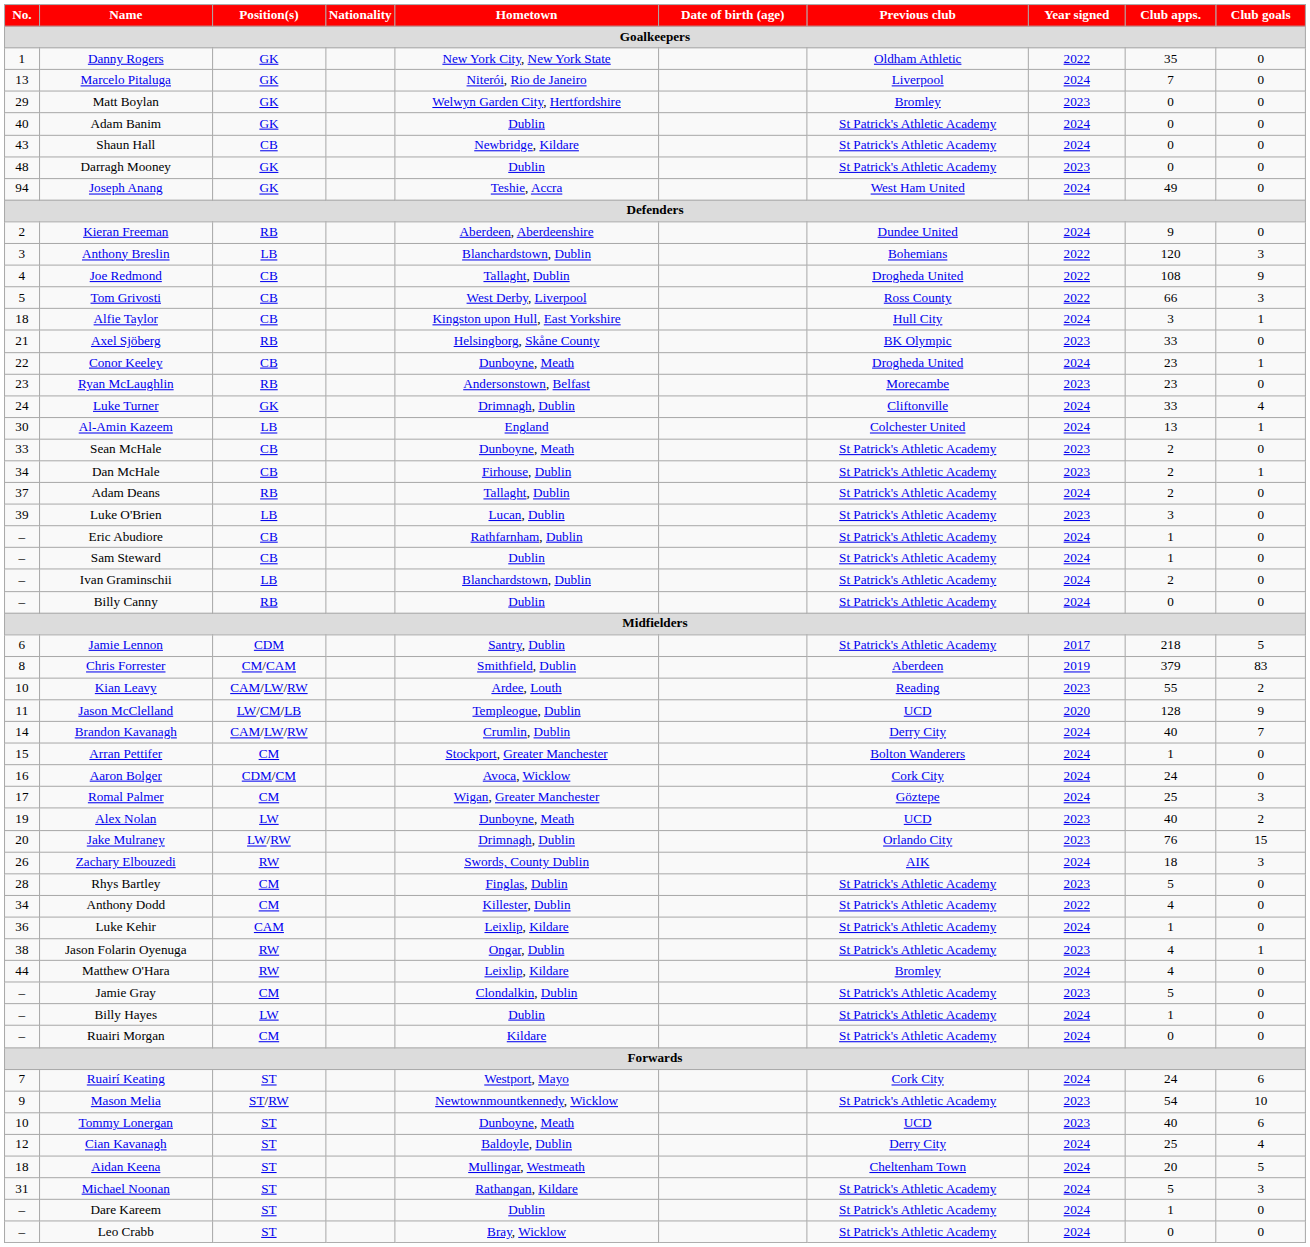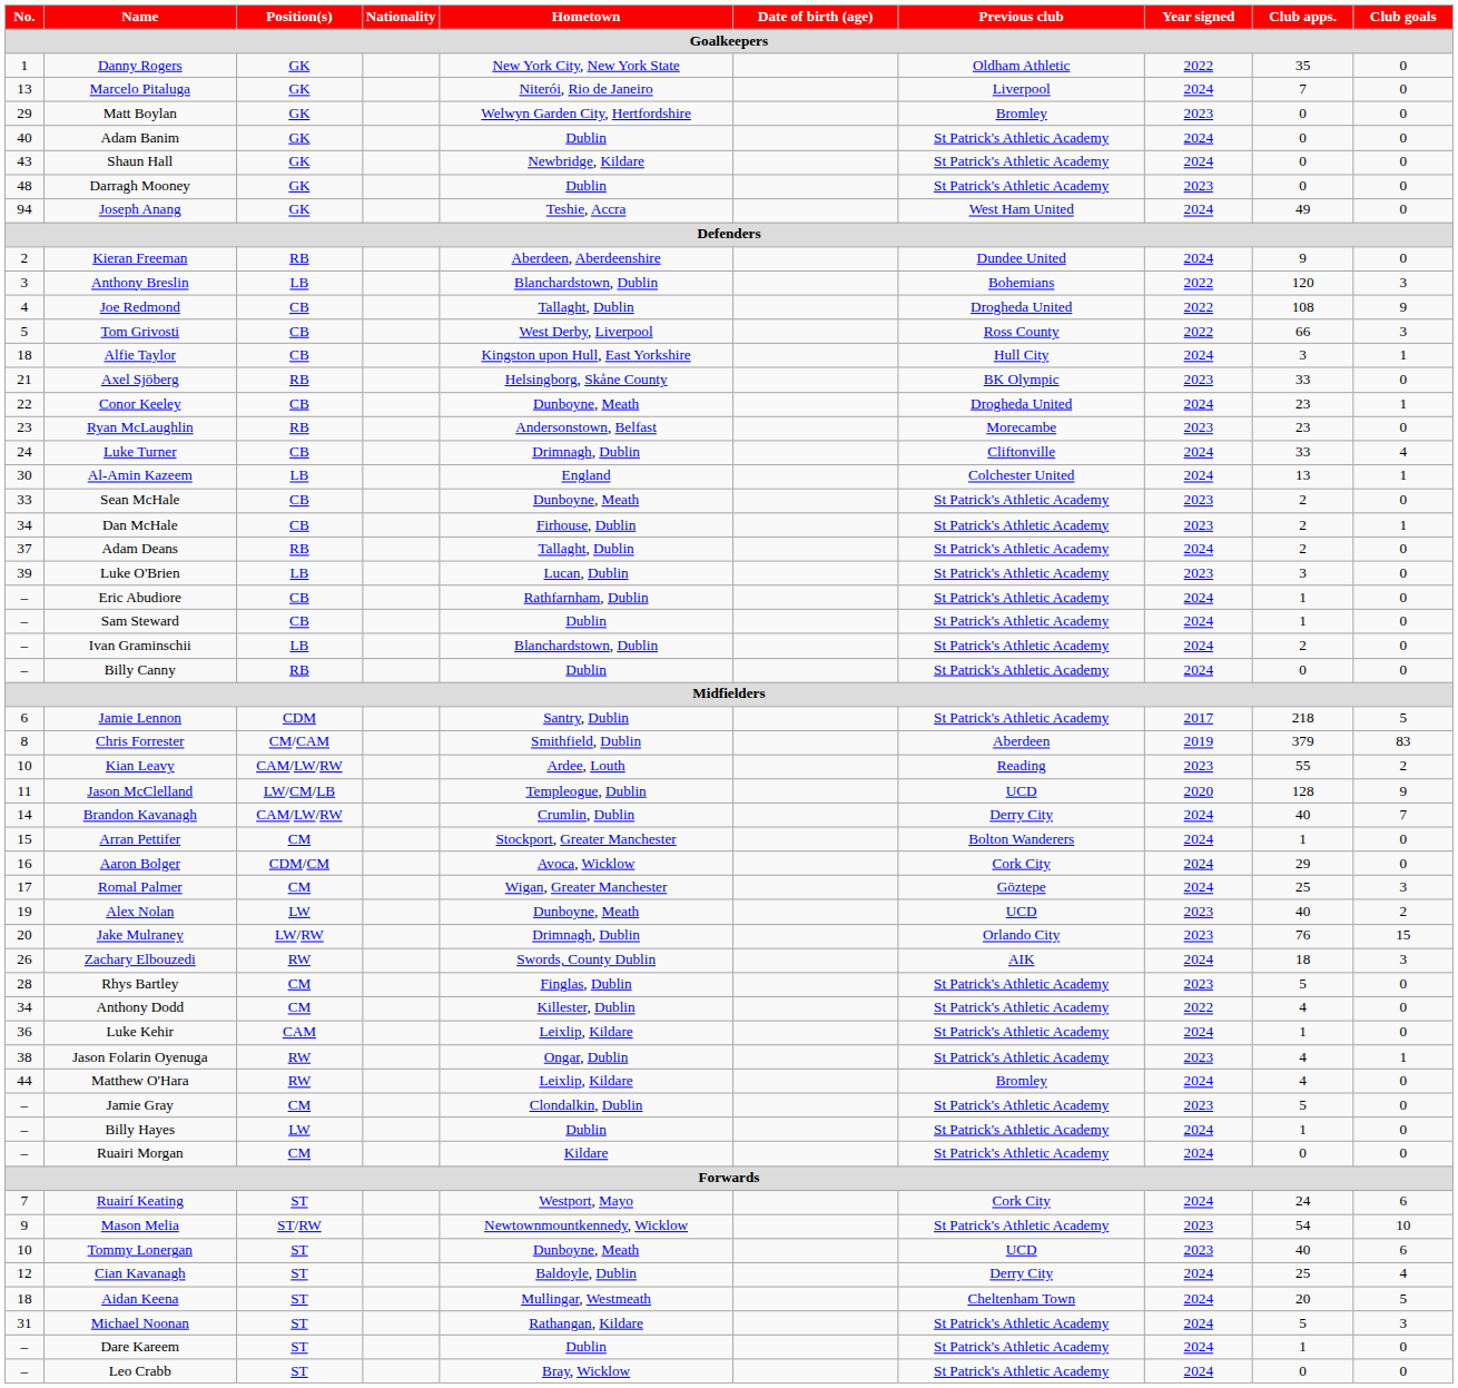Shaun Hall | Position(s): CB -> GK
Luke Turner | Position(s): GK -> CB
Aaron Bolger | Club apps.: 24 -> 29
